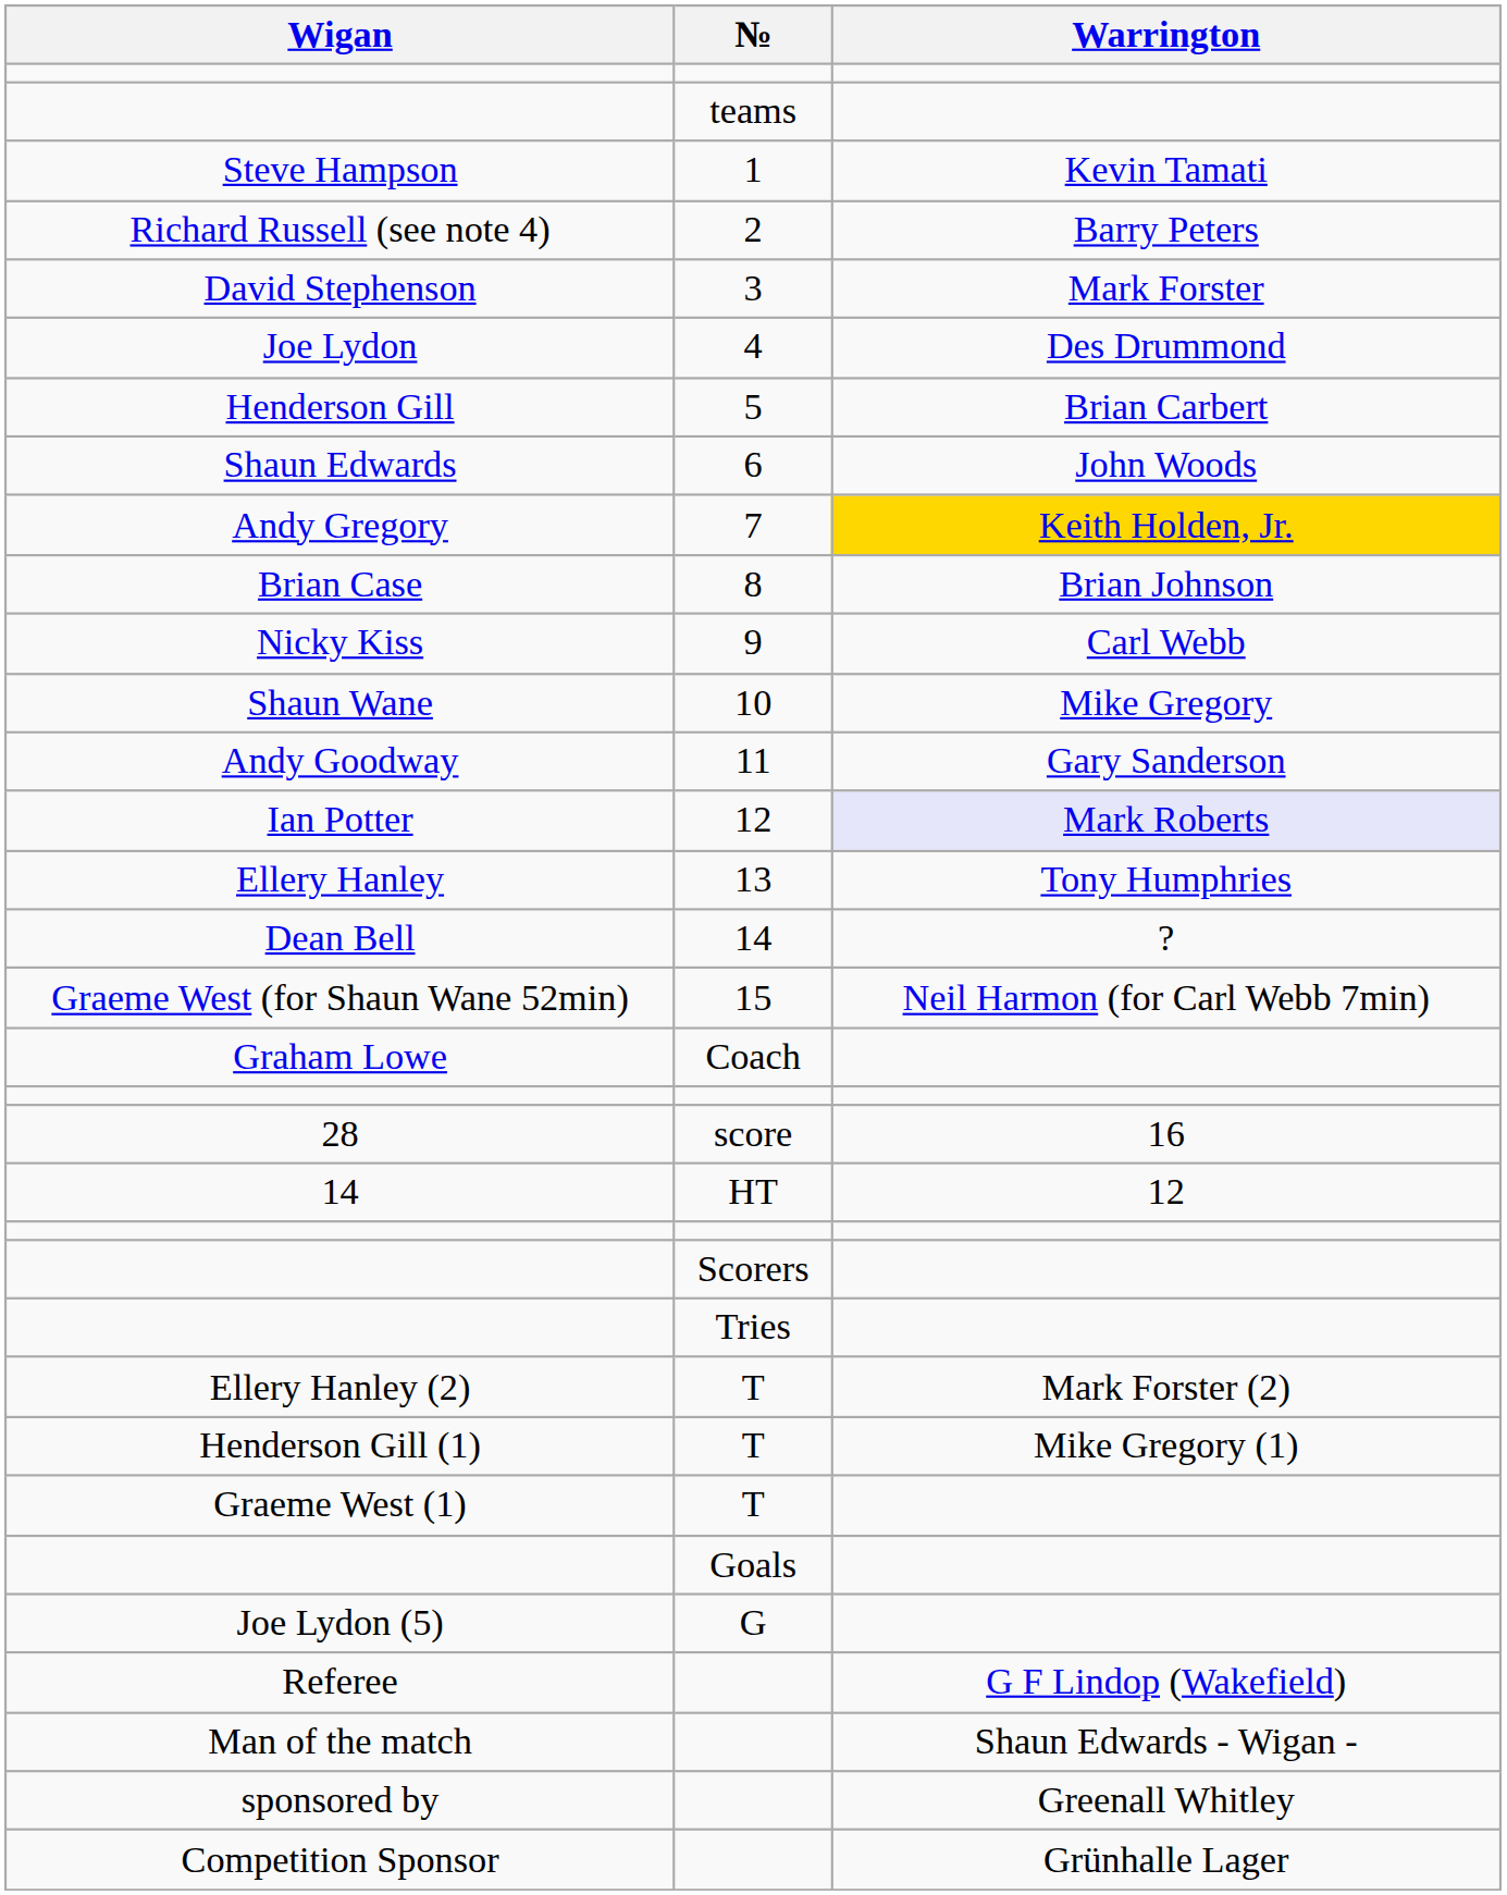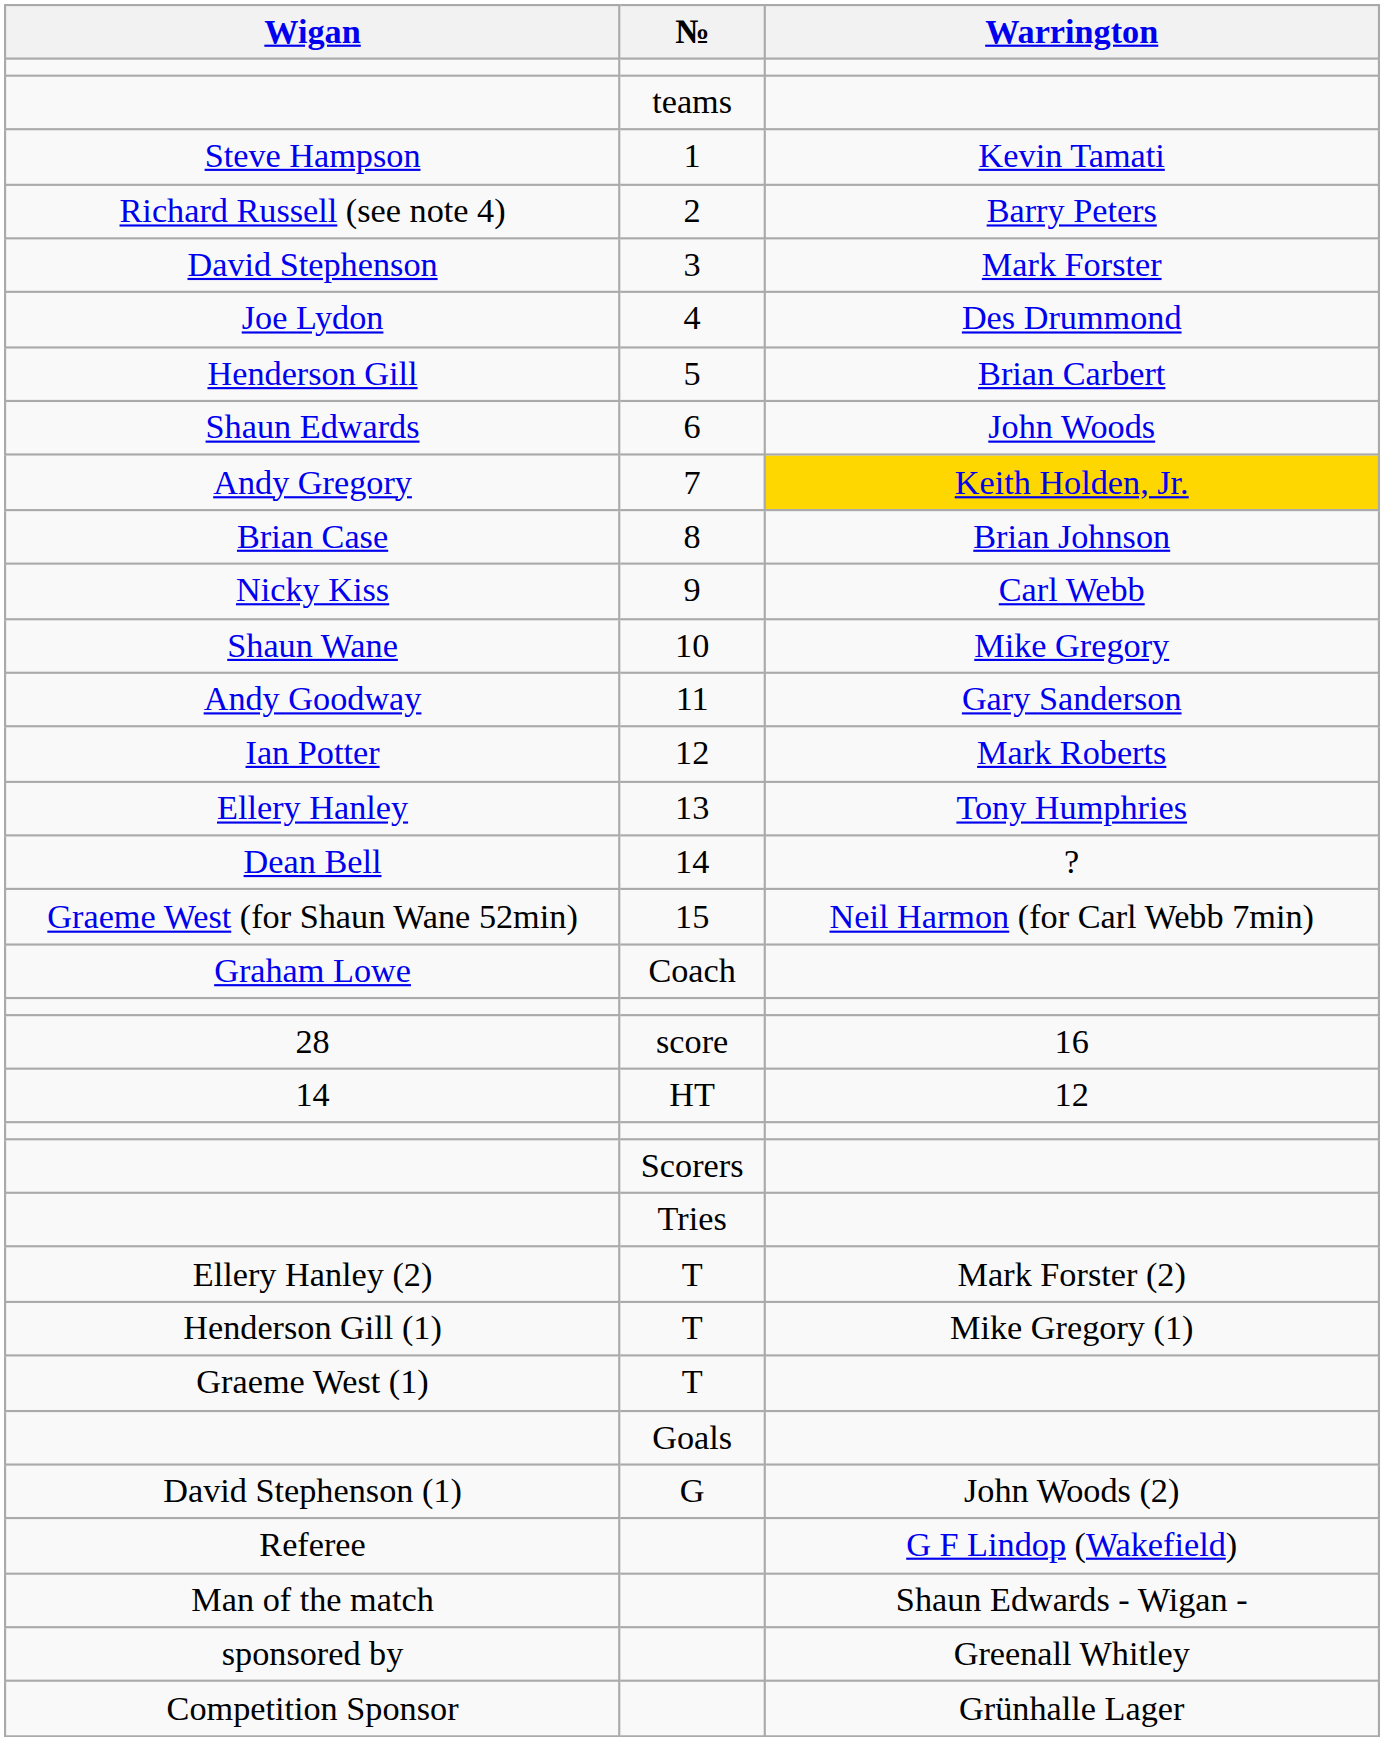Ian Potter | Warrington: lavender background -> no background
+ row: David Stephenson (1) | G | John Woods (2)
- row: Joe Lydon (5) | G
